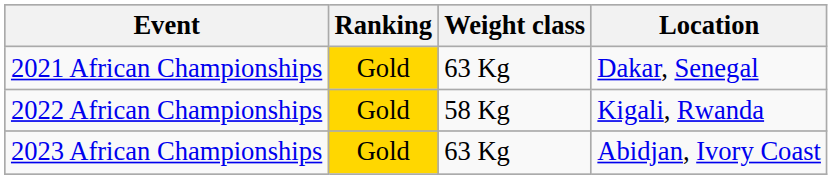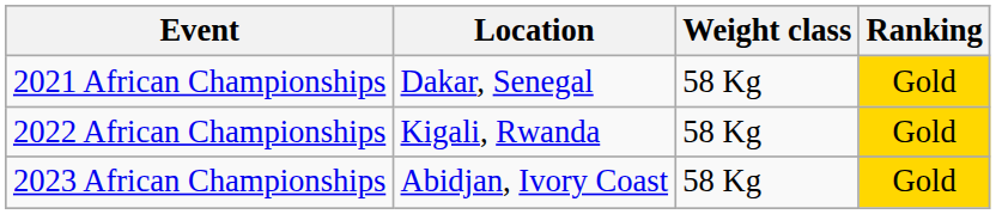columns swapped: Location <-> Ranking
2021 African Championships | Weight class: 63 Kg -> 58 Kg
2023 African Championships | Weight class: 63 Kg -> 58 Kg
